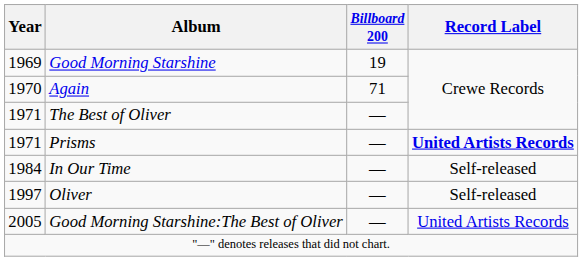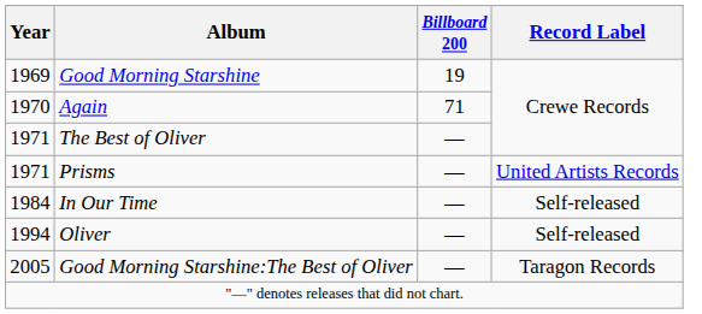Prisms | Record Label: bold -> normal
Oliver | Year: 1997 -> 1994
Good Morning Starshine:The Best of Oliver | Record Label: United Artists Records -> Taragon Records
